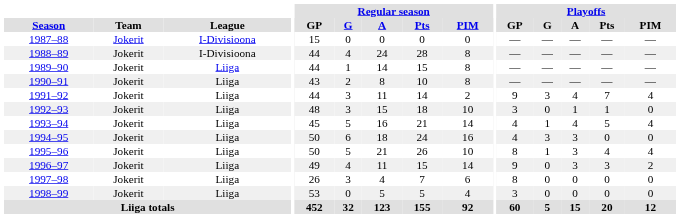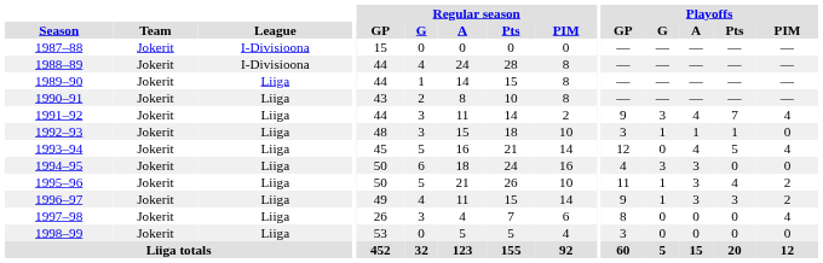1992–93 | Playoffs / G: 0 -> 1
1993–94 | Playoffs / GP: 4 -> 12
1993–94 | Playoffs / G: 1 -> 0
1995–96 | Playoffs / GP: 8 -> 11
1995–96 | Playoffs / PIM: 4 -> 2
1996–97 | Playoffs / G: 0 -> 1
1997–98 | Playoffs / PIM: 0 -> 4
